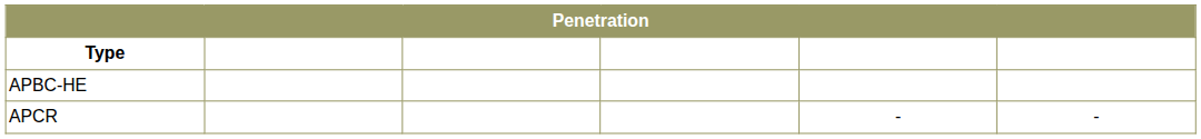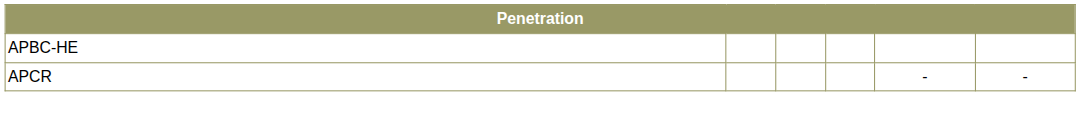- row: Type
